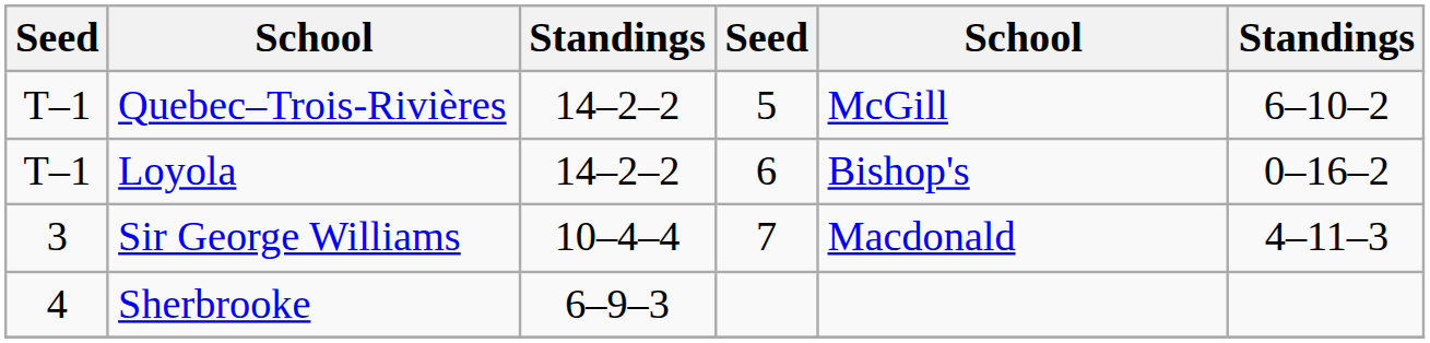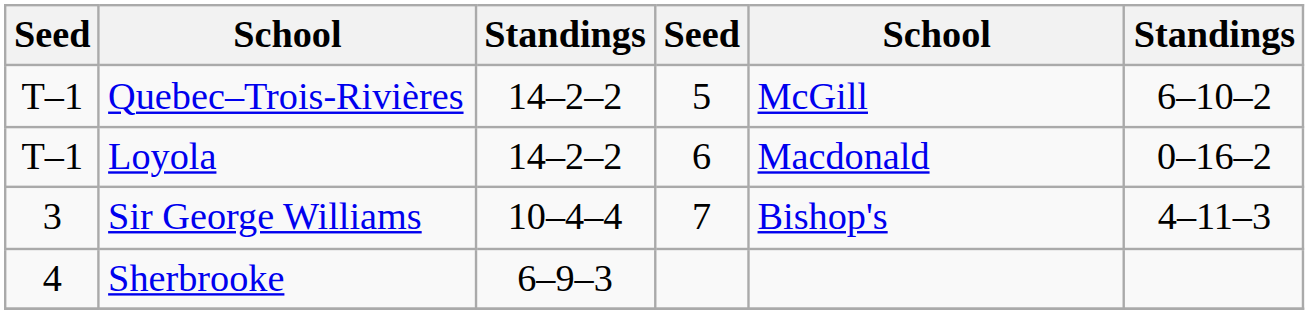Loyola | column 5: Bishop's -> Macdonald
Sir George Williams | column 5: Macdonald -> Bishop's
